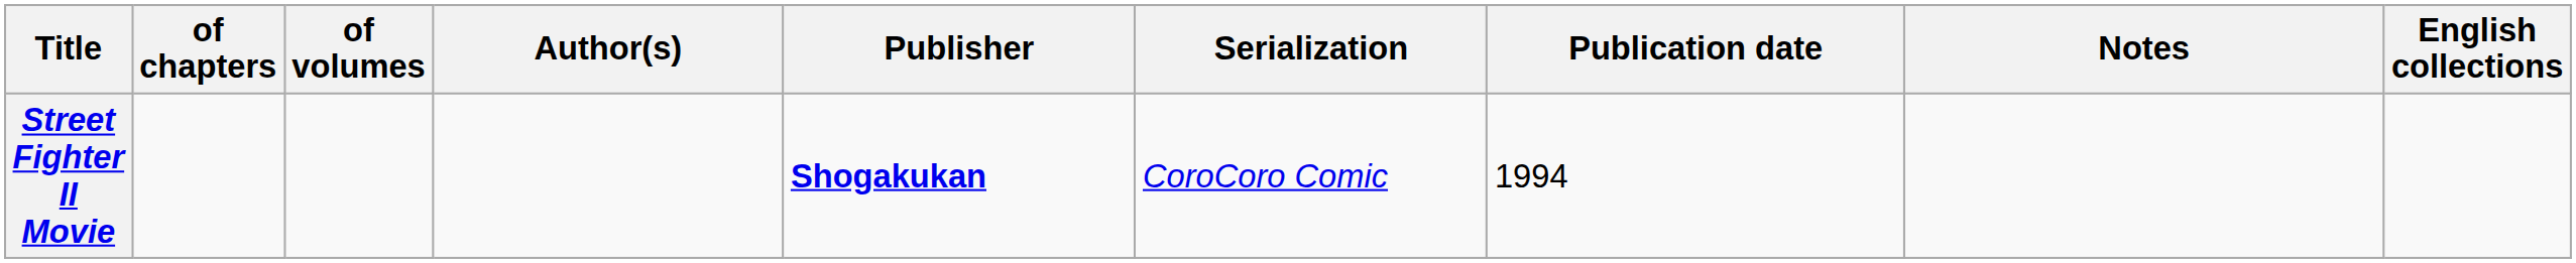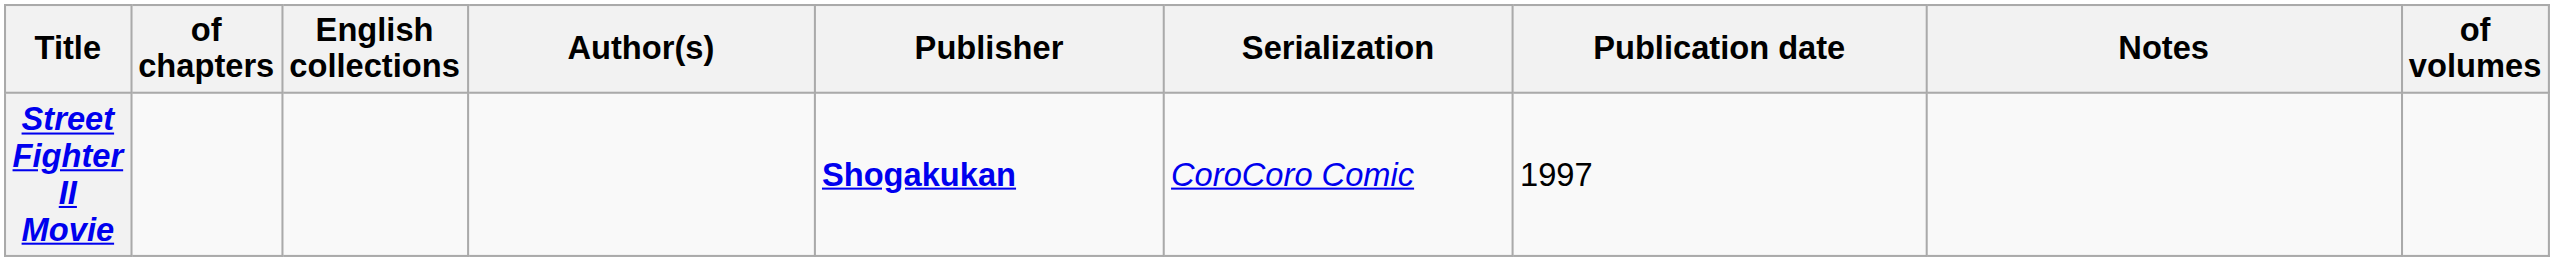columns swapped: of volumes <-> English collections
Street Fighter II Movie | Publication date: 1994 -> 1997
